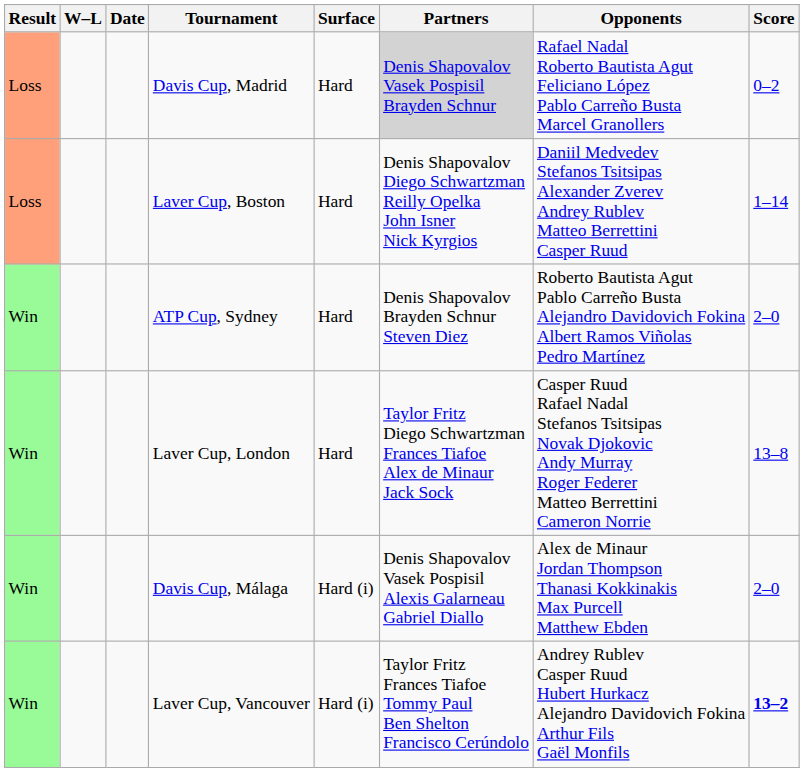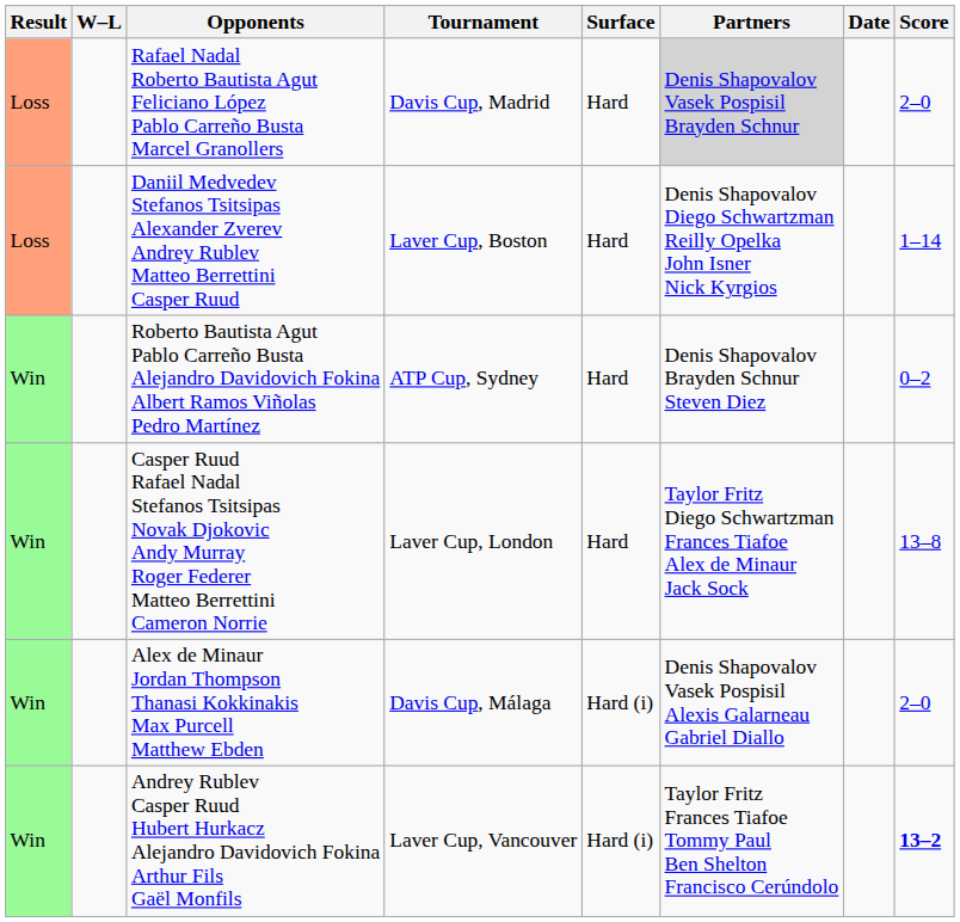columns swapped: Date <-> Opponents
Davis Cup, Madrid | Score: 0–2 -> 2–0
ATP Cup, Sydney | Score: 2–0 -> 0–2
